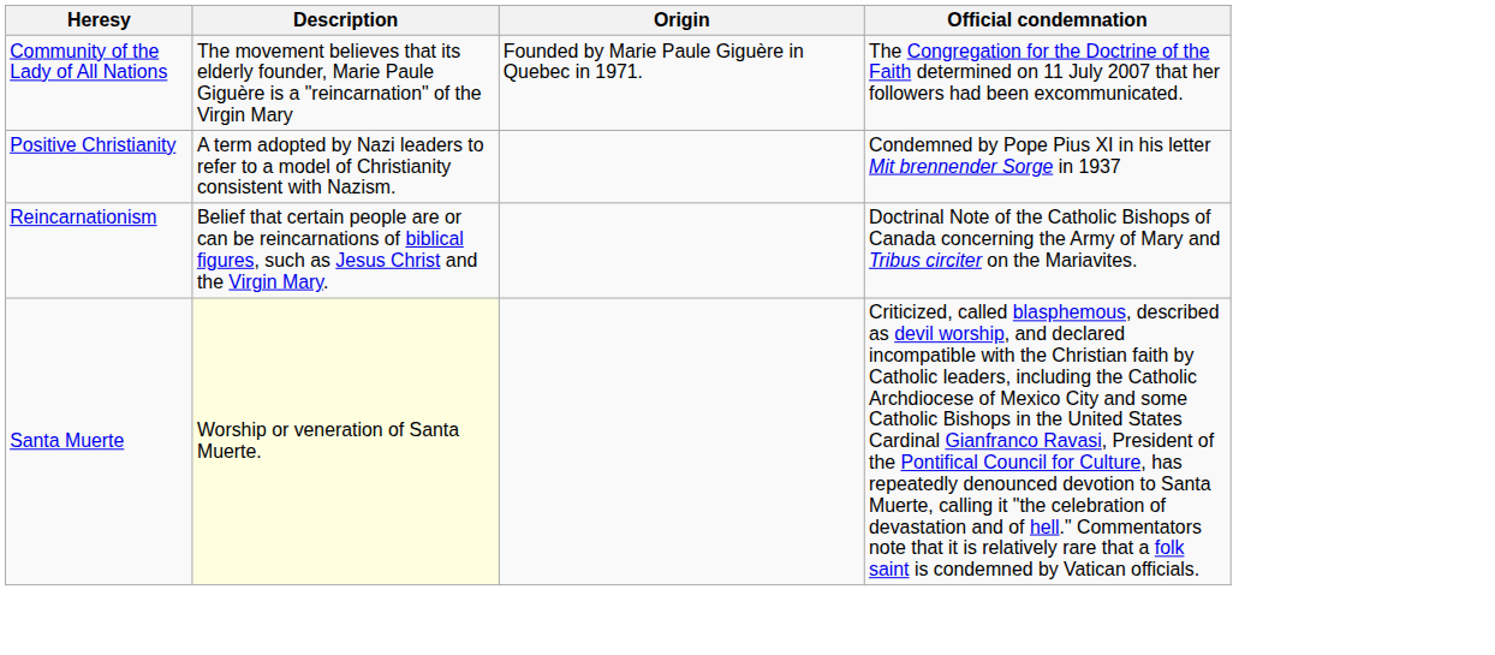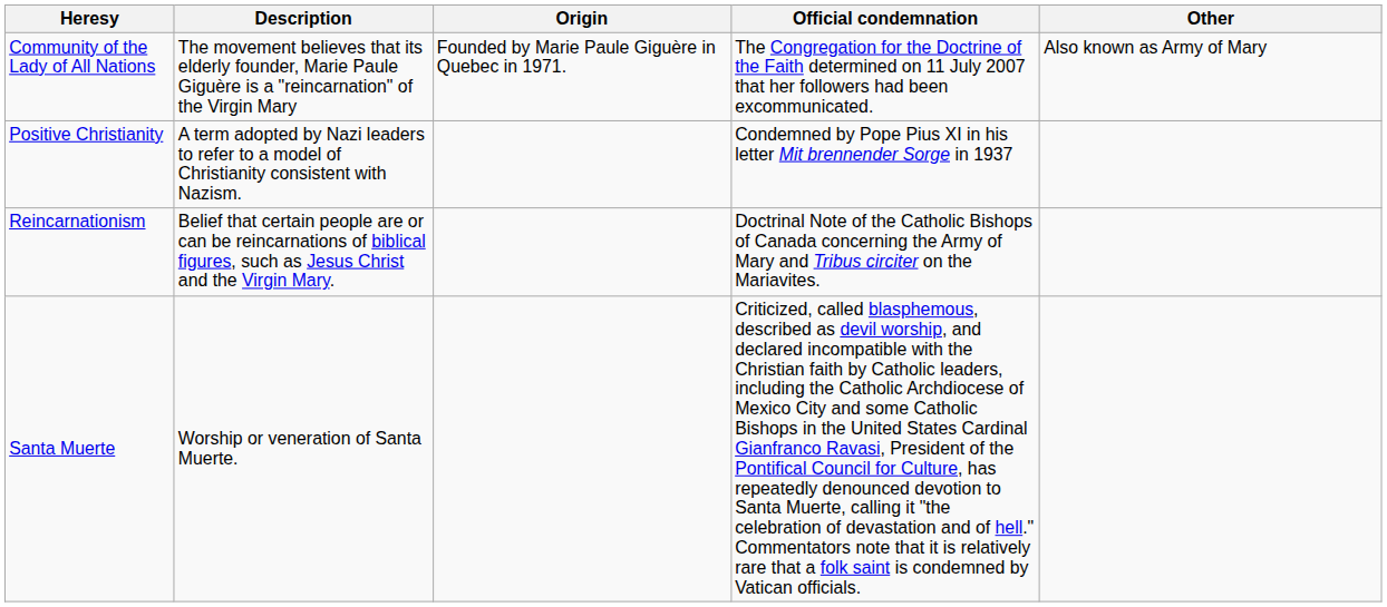+ column: Other | Also known as Army of Mary
Santa Muerte | Description: lightyellow background -> no background
